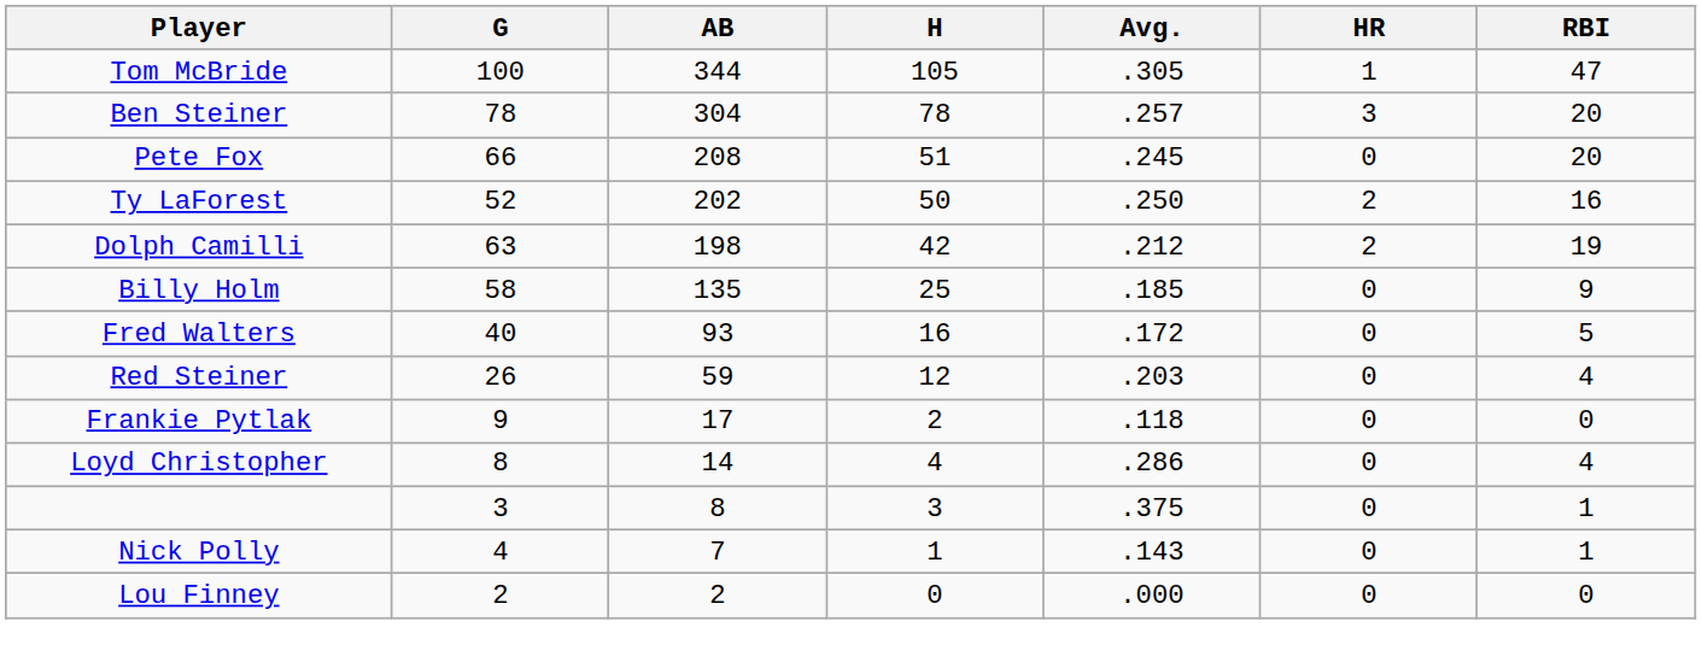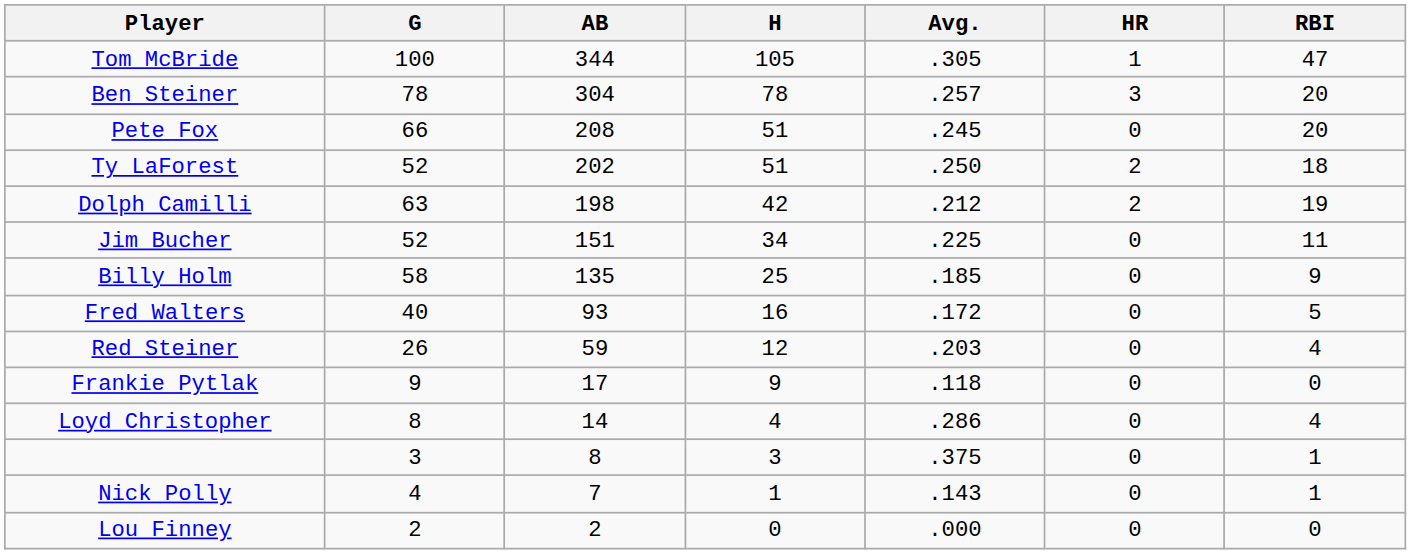Ty LaForest | H: 50 -> 51
Ty LaForest | RBI: 16 -> 18
+ row: Jim Bucher | 52 | 151 | 34 | .225 | 0 | 11
Frankie Pytlak | H: 2 -> 9
